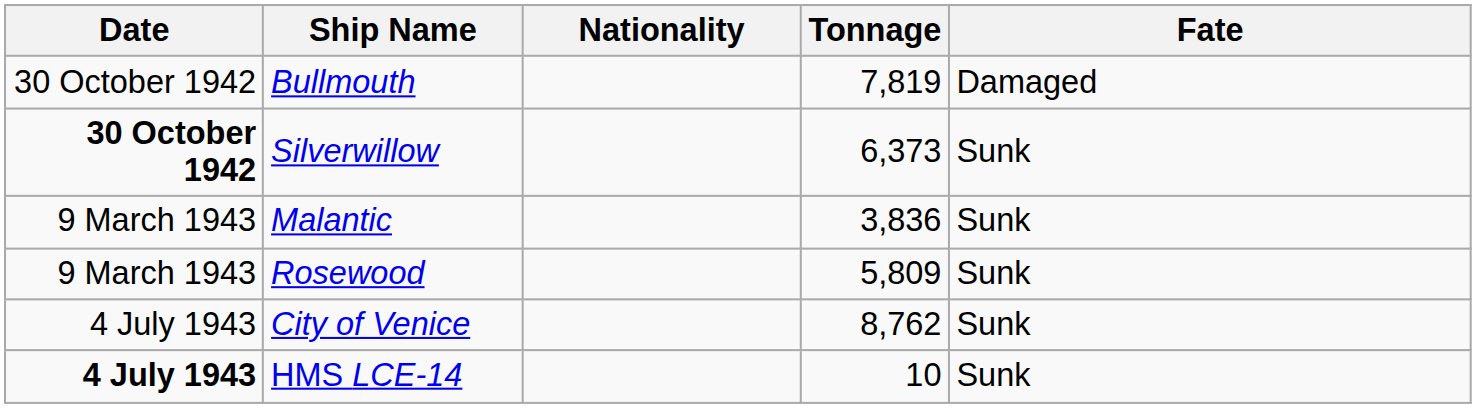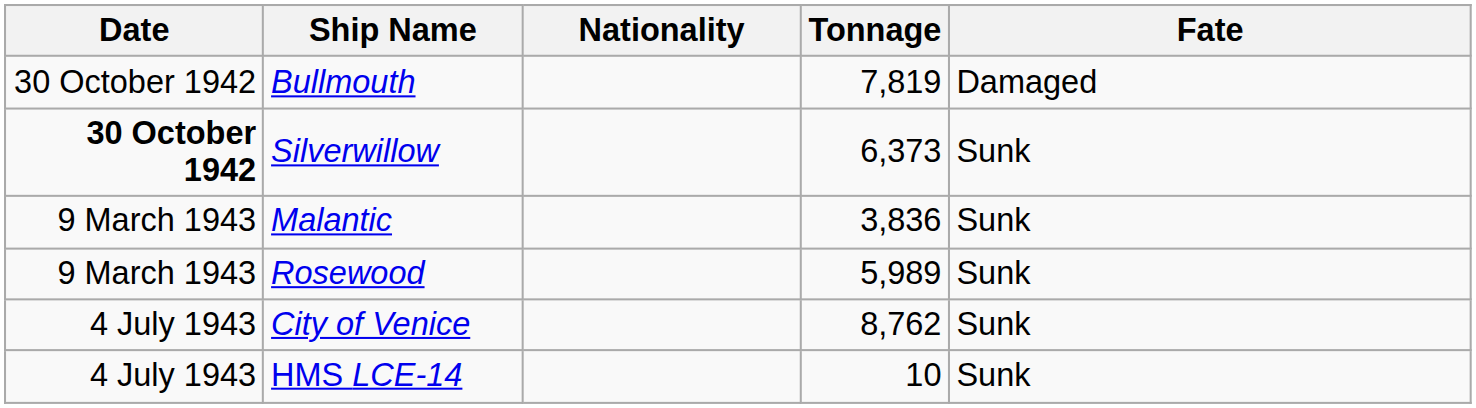Rosewood | Tonnage: 5,809 -> 5,989
HMS LCE-14 | Date: bold -> normal
